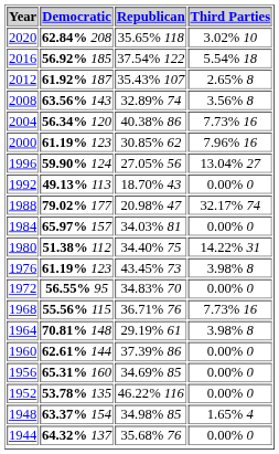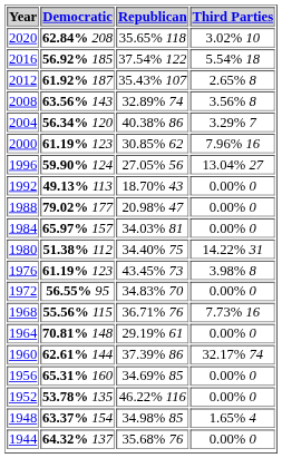2004 | Third Parties: 7.73% 16 -> 3.29% 7
1988 | Third Parties: 32.17% 74 -> 0.00% 0
1964 | Third Parties: 3.98% 8 -> 0.00% 0
1960 | Third Parties: 0.00% 0 -> 32.17% 74
